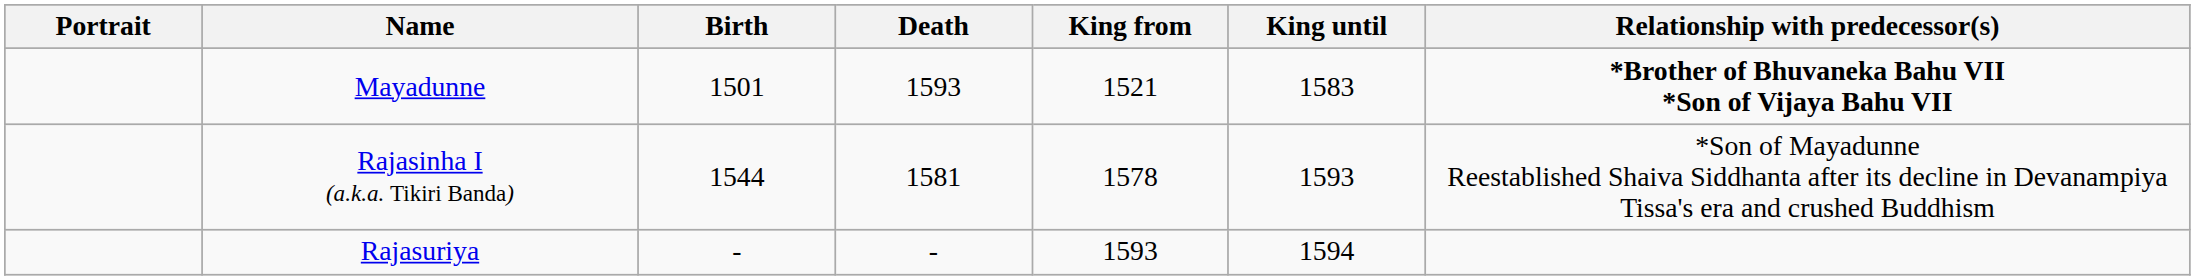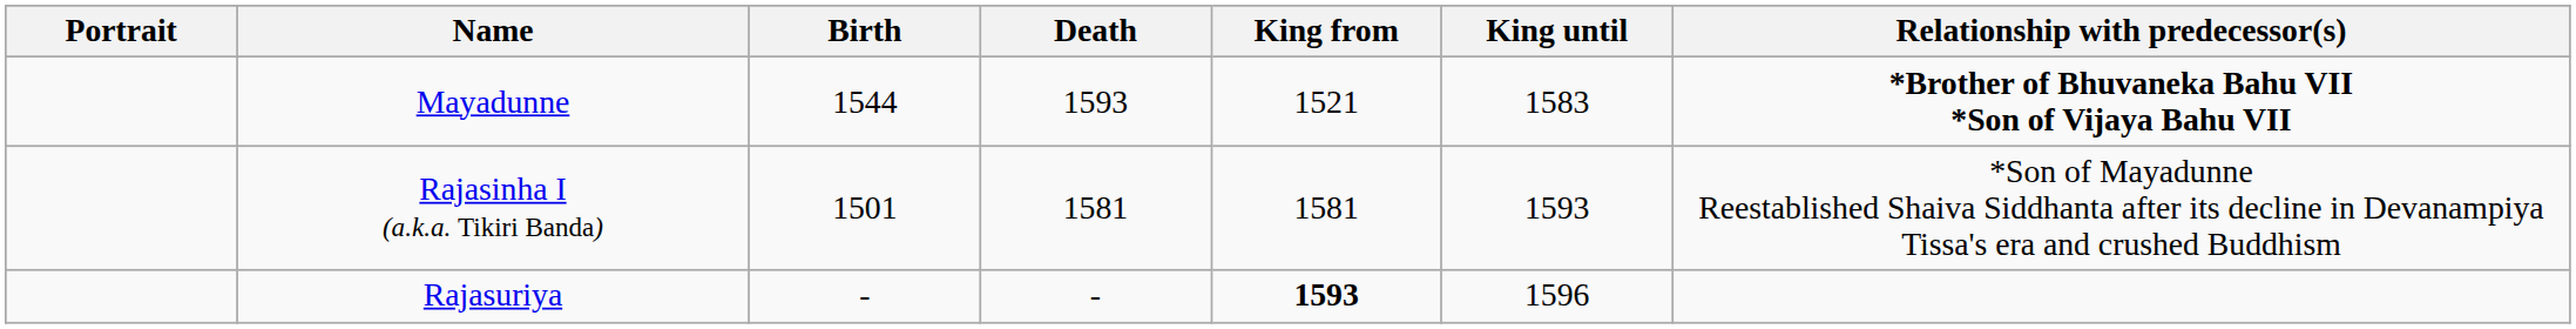Mayadunne | Birth: 1501 -> 1544
Rajasinha I (a.k.a. Tikiri Banda) | Birth: 1544 -> 1501
Rajasinha I (a.k.a. Tikiri Banda) | King from: 1578 -> 1581
Rajasuriya | King from: normal -> bold
Rajasuriya | King until: 1594 -> 1596
